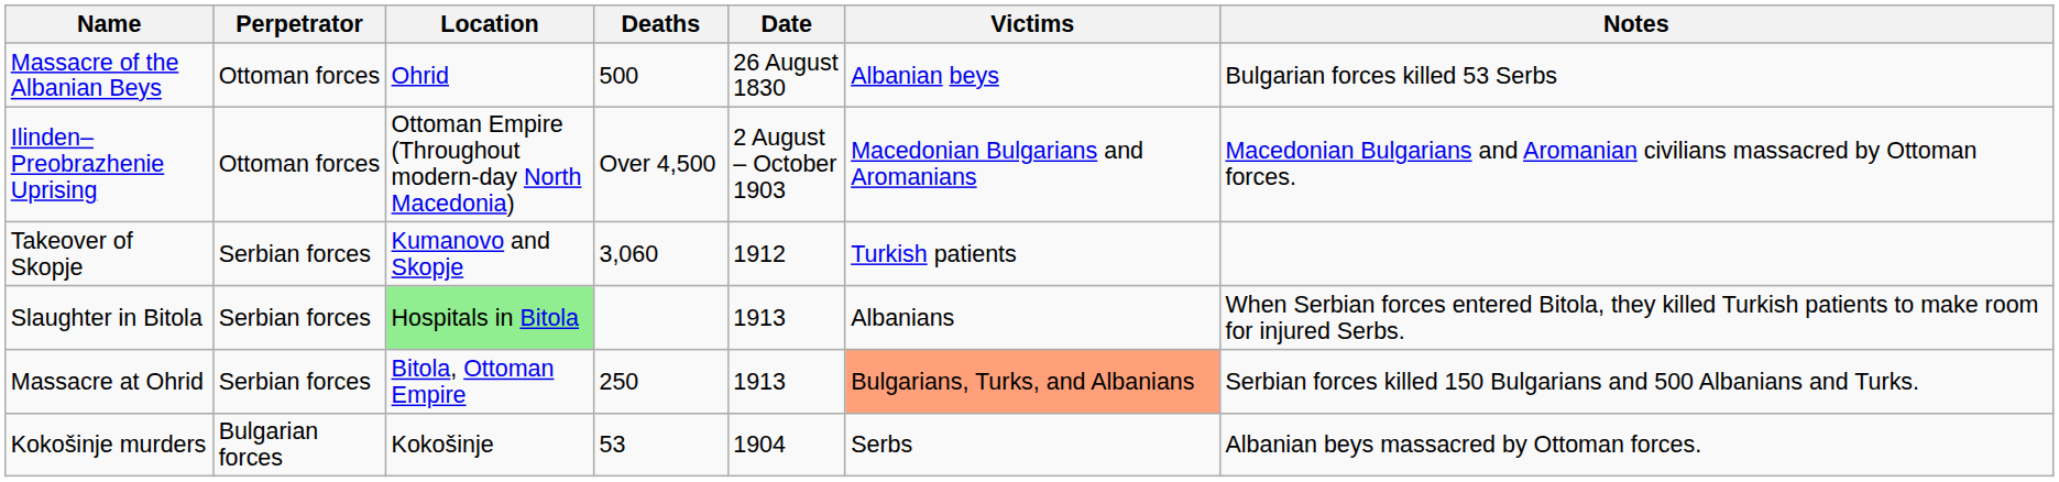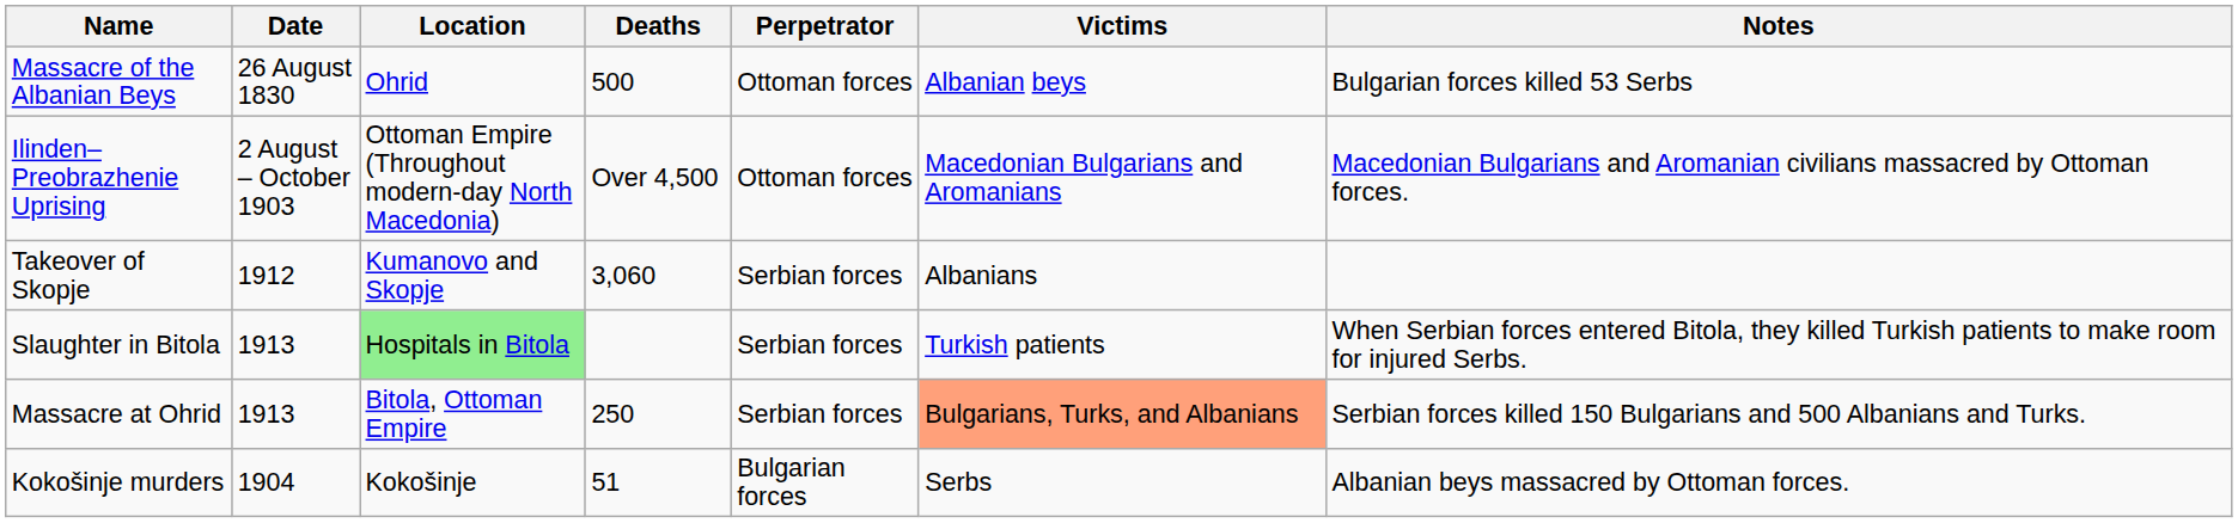columns swapped: Date <-> Perpetrator
Takeover of Skopje | Victims: Turkish patients -> Albanians
Slaughter in Bitola | Victims: Albanians -> Turkish patients
Kokošinje murders | Deaths: 53 -> 51
